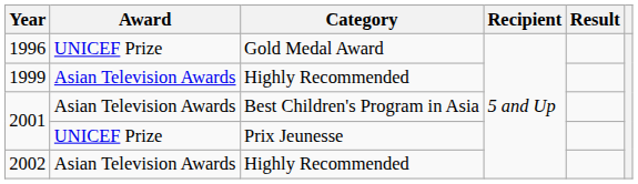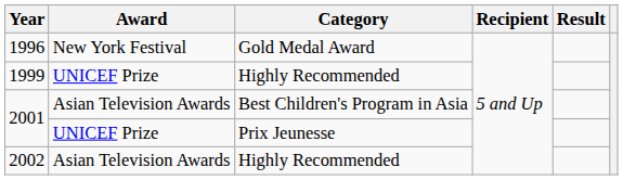1996 | Award: UNICEF Prize -> New York Festival
1999 | Award: Asian Television Awards -> UNICEF Prize
